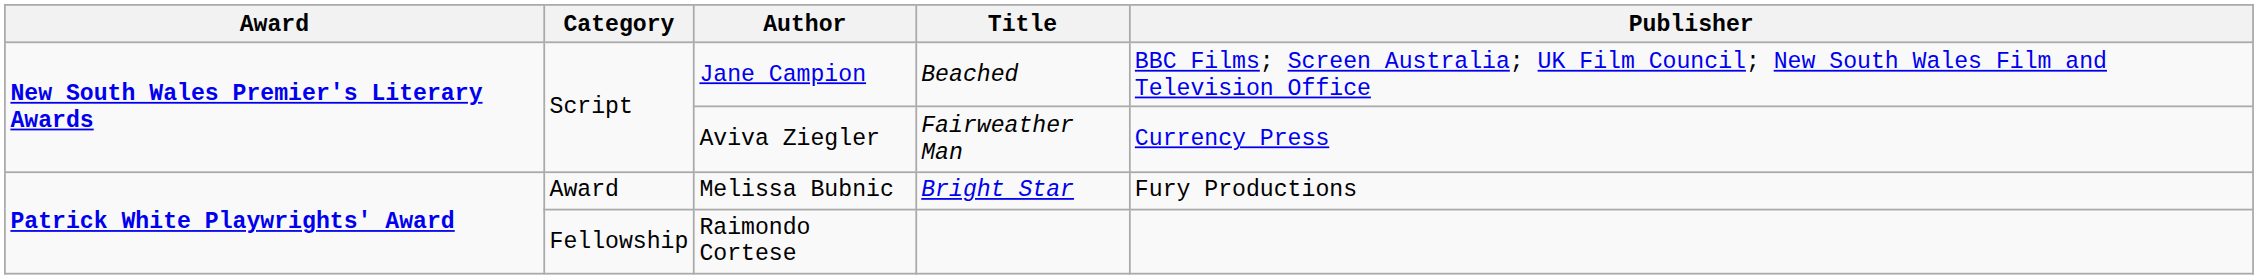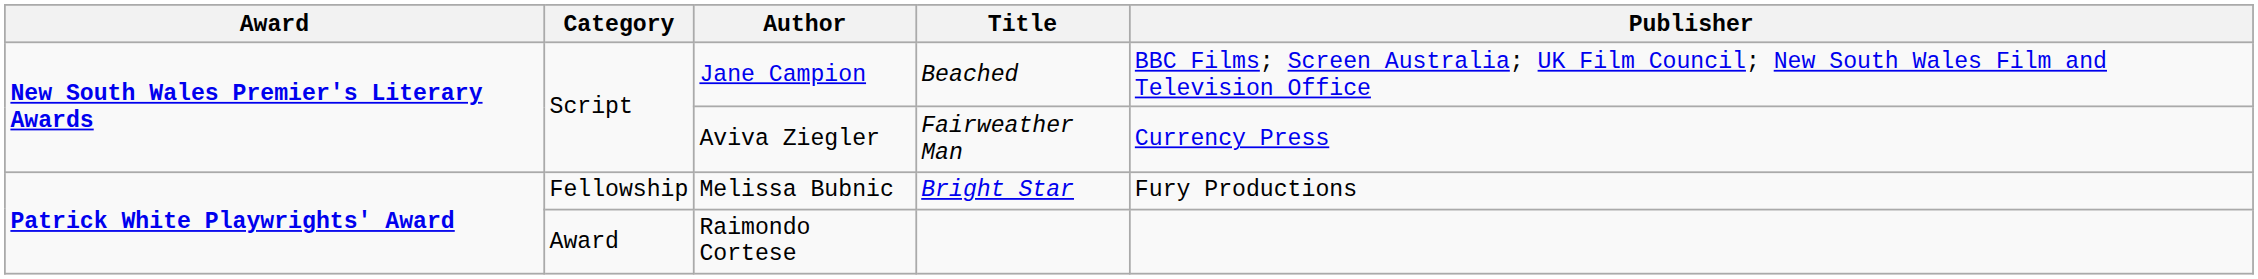Melissa Bubnic | Category: Award -> Fellowship
Raimondo Cortese | Category: Fellowship -> Award
